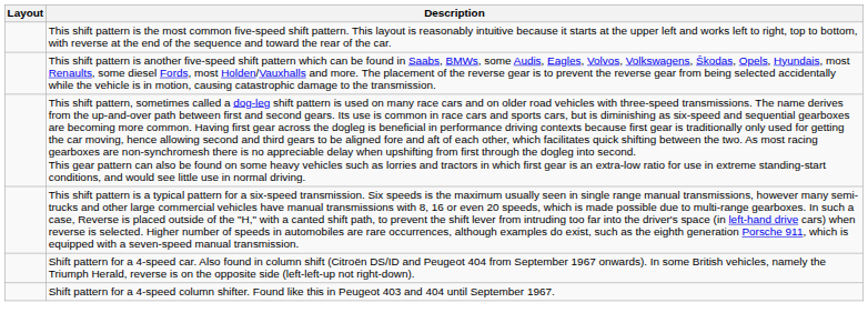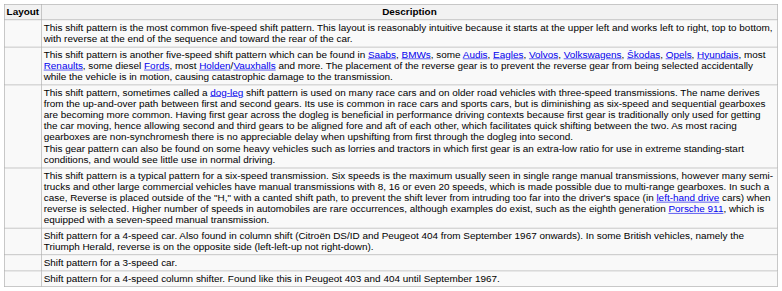+ row: Shift pattern for a 3-speed car.
